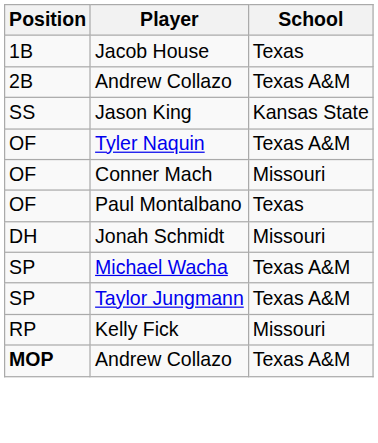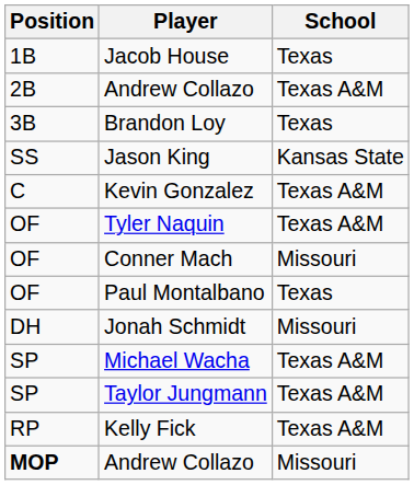+ row: 3B | Brandon Loy | Texas
+ row: C | Kevin Gonzalez | Texas A&M
Kelly Fick | School: Missouri -> Texas A&M
MOP / Andrew Collazo | School: Texas A&M -> Missouri
